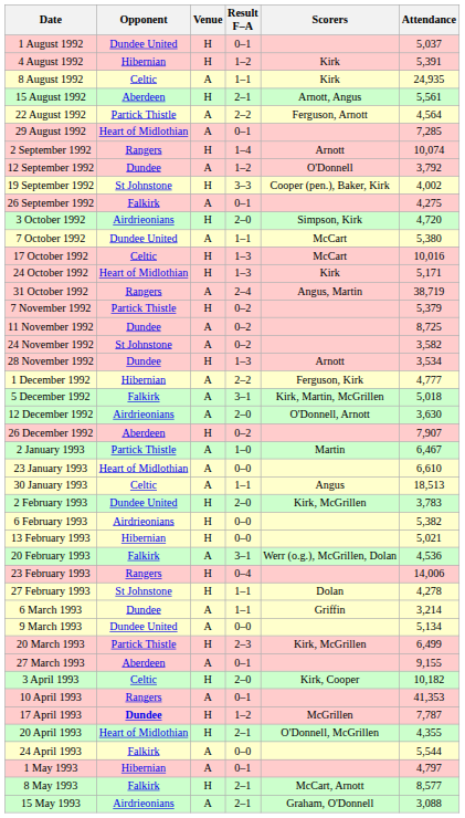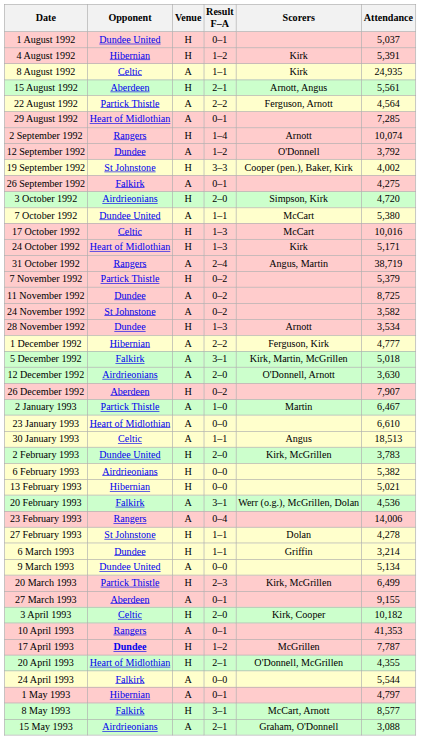23 February 1993 | Venue: H -> A
6 March 1993 | Venue: A -> H
8 May 1993 | Result F–A: 2–1 -> 3–1
